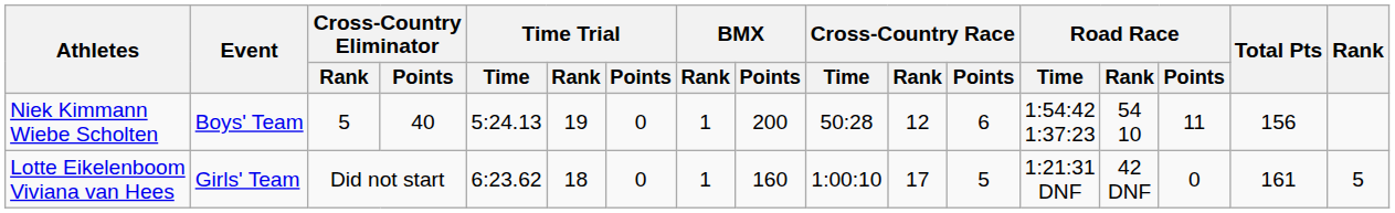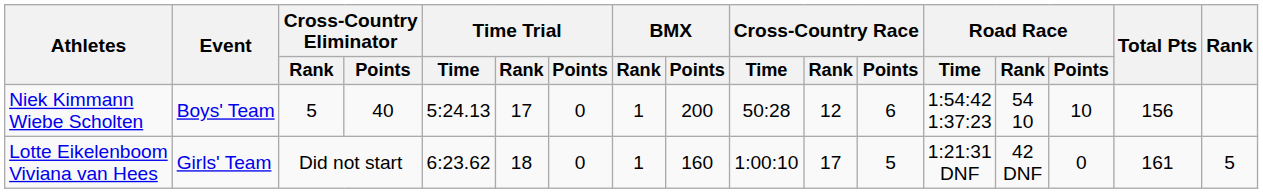Niek Kimmann Wiebe Scholten | Time Trial / Rank: 19 -> 17
Niek Kimmann Wiebe Scholten | Road Race / Points: 11 -> 10
